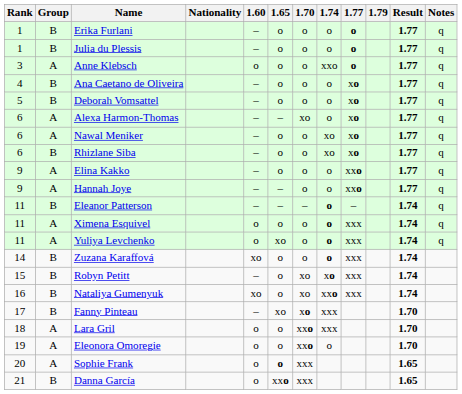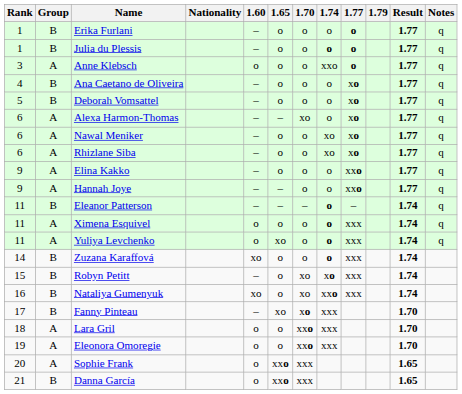Julia du Plessis | 1.74: normal -> bold
Rhizlane Siba | Group: B -> A
Eleonora Omoregie | 1.74: o -> xxx
Sophie Frank | 1.65: o -> xxo
